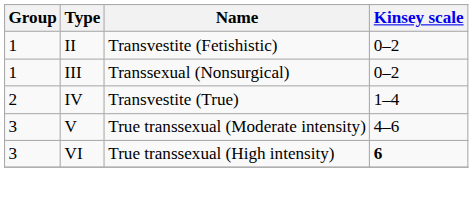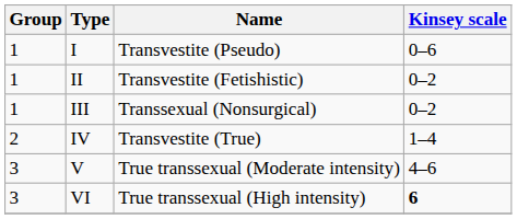+ row: 1 | I | Transvestite (Pseudo) | 0–6
